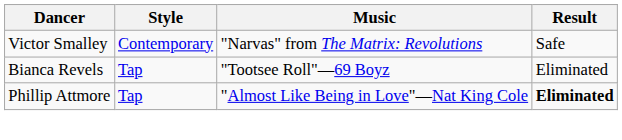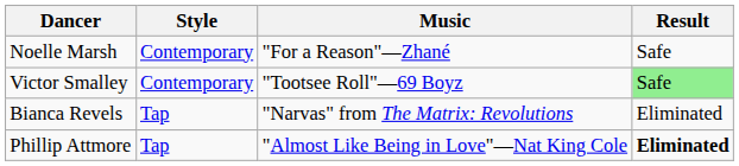+ row: Noelle Marsh | Contemporary | "For a Reason"—Zhané | Safe
Victor Smalley | Music: "Narvas" from The Matrix: Revolutions -> "Tootsee Roll"—69 Boyz
Victor Smalley | Result: no background -> lightgreen background
Bianca Revels | Music: "Tootsee Roll"—69 Boyz -> "Narvas" from The Matrix: Revolutions
